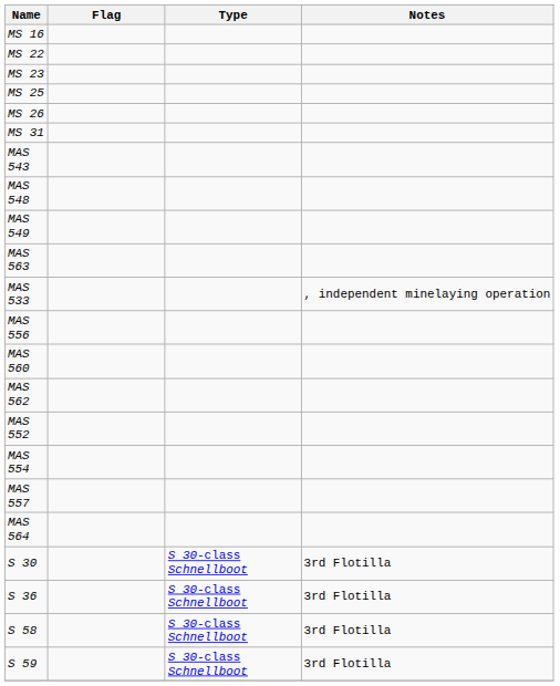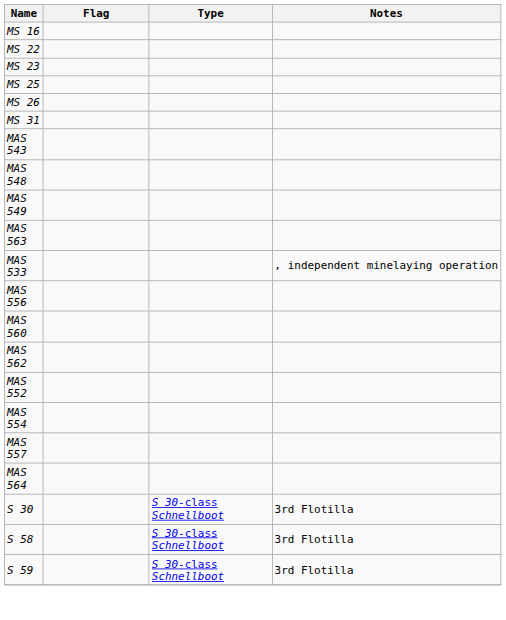- row: S 36 | S 30-class Schnellboot | 3rd Flotilla
